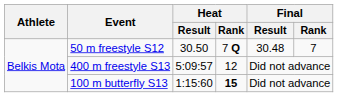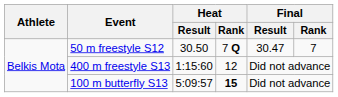50 m freestyle S12 | Final / Result: 30.48 -> 30.47
400 m freestyle S13 | Heat / Result: 5:09:57 -> 1:15:60
100 m butterfly S13 | Heat / Result: 1:15:60 -> 5:09:57
